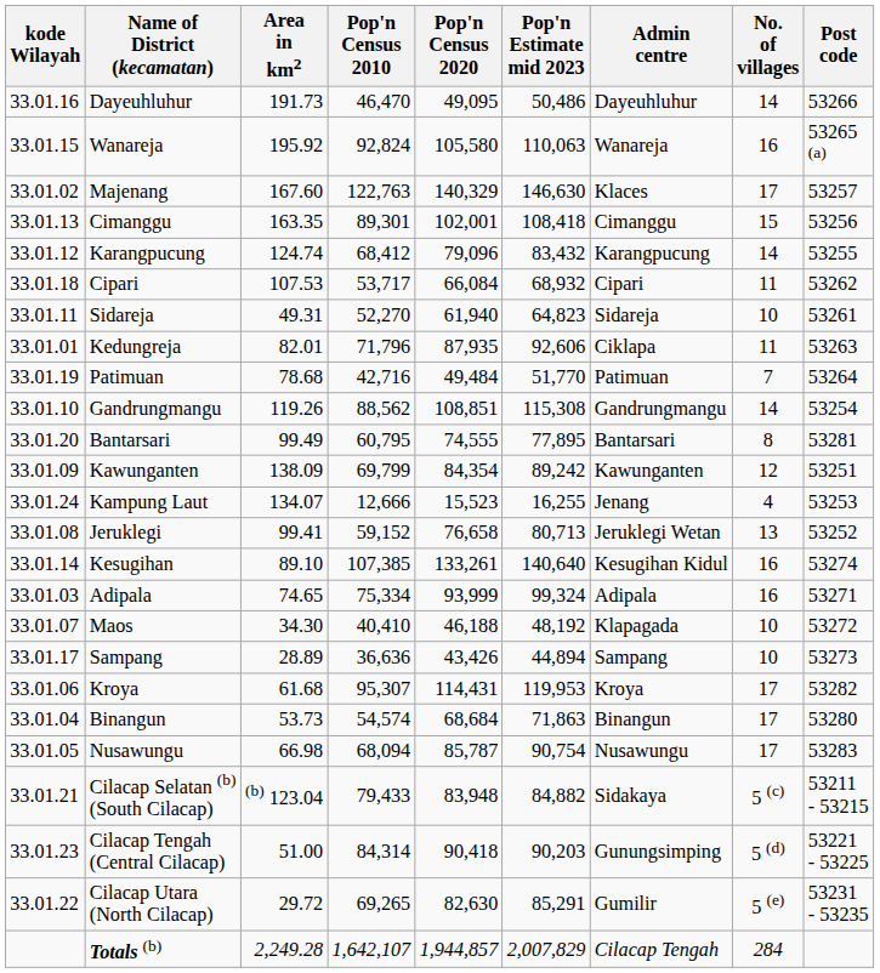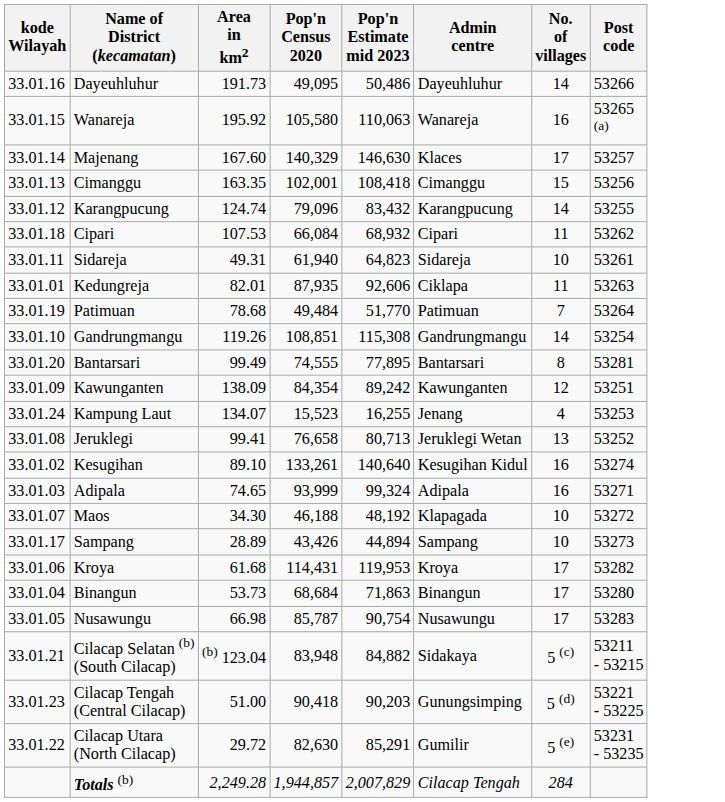- column: Pop'n Census 2010 | 46,470 | 92,824 | 122,763 | 89,301 | 68,412 | 53,717 | 52,270 | 71,796 | 42,716 | 88,562 | 60,795 | 69,799 | 12,666 | 59,152 | 107,385 | 75,334 | 40,410 | 36,636 | 95,307 | 54,574 | 68,094 | 79,433 | 84,314 | 69,265 | 1,642,107
Majenang | kode Wilayah: 33.01.02 -> 33.01.14
Kesugihan | kode Wilayah: 33.01.14 -> 33.01.02
